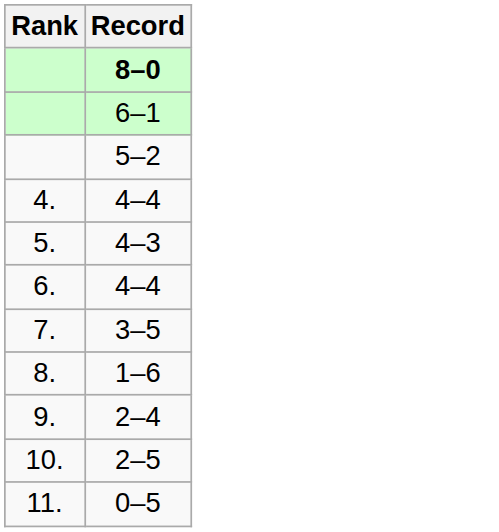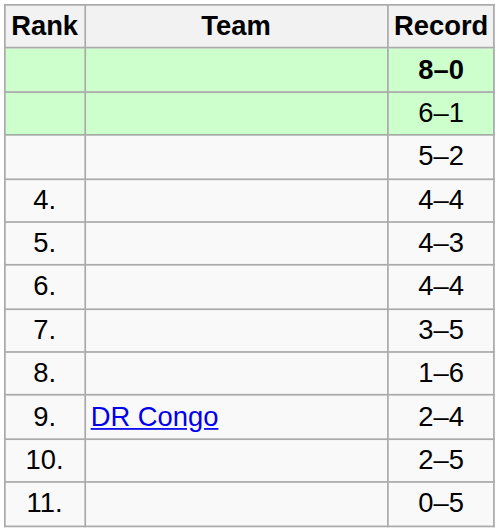+ column: Team | DR Congo
